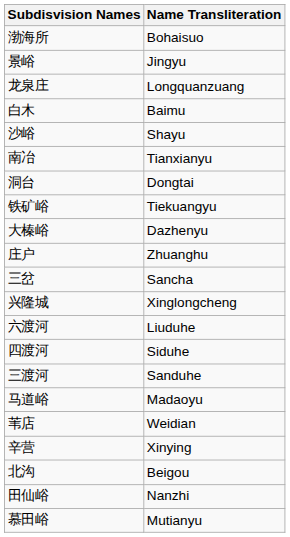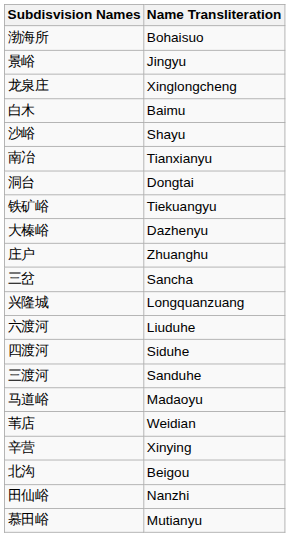龙泉庄 | Name Transliteration: Longquanzuang -> Xinglongcheng
兴隆城 | Name Transliteration: Xinglongcheng -> Longquanzuang
